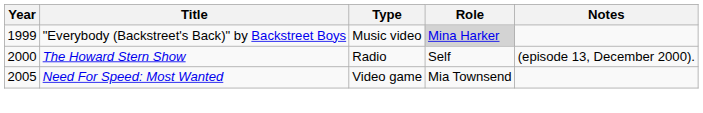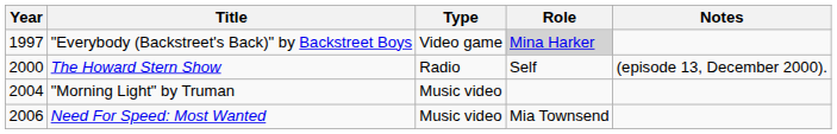"Everybody (Backstreet's Back)" by Backstreet Boys | Year: 1999 -> 1997
"Everybody (Backstreet's Back)" by Backstreet Boys | Type: Music video -> Video game
+ row: 2004 | "Morning Light" by Truman | Music video
Need For Speed: Most Wanted | Year: 2005 -> 2006
Need For Speed: Most Wanted | Type: Video game -> Music video
